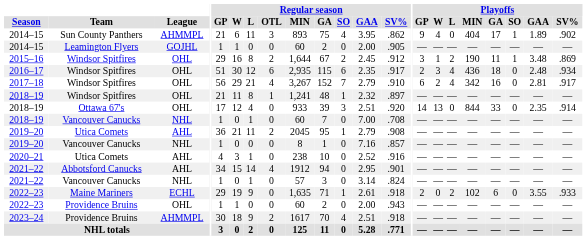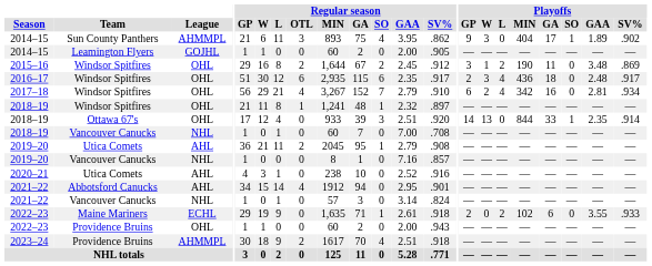2014–15 / Sun County Panthers | Playoffs / W: 4 -> 3
2015–16 | Playoffs / SO: 1 -> 0
2016–17 | Playoffs / SV%: .934 -> .917
2017–18 | Playoffs / SV%: .917 -> .934
2018–19 / Ottawa 67's | Playoffs / SO: 0 -> 1
